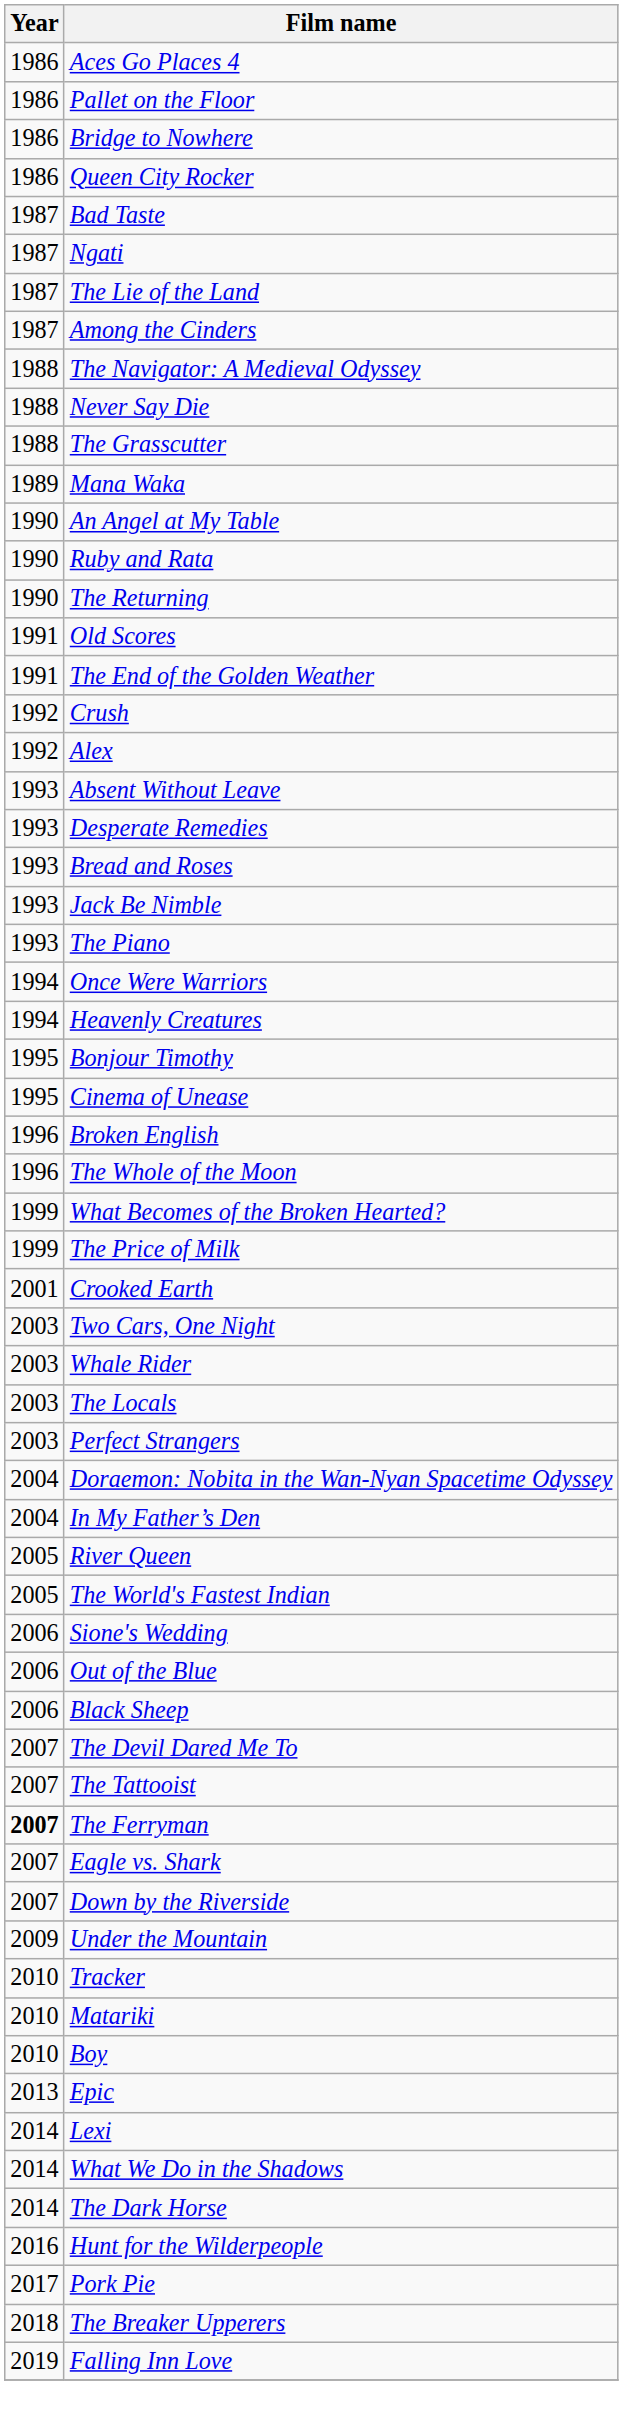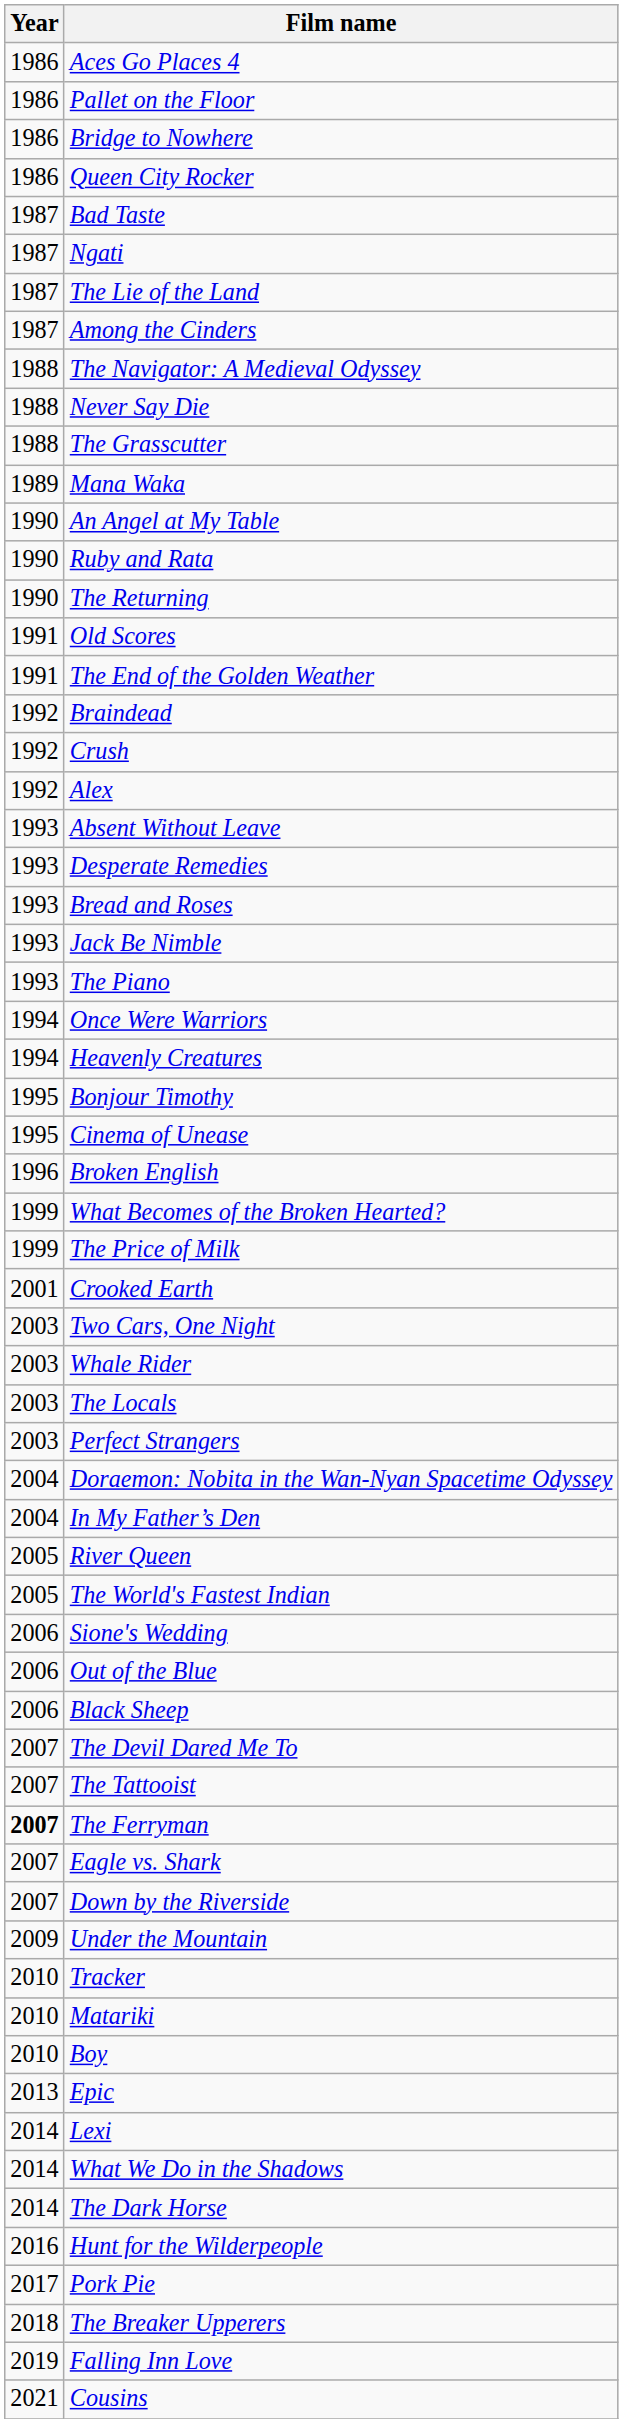+ row: 1992 | Braindead
- row: 1996 | The Whole of the Moon
+ row: 2021 | Cousins
